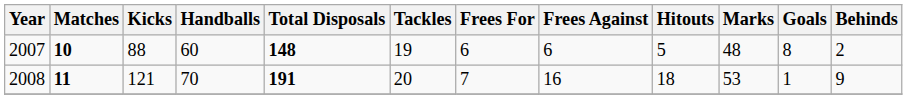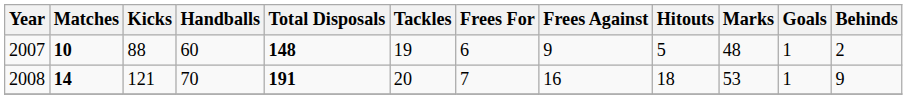2007 | Frees Against: 6 -> 9
2007 | Goals: 8 -> 1
2008 | Matches: 11 -> 14
